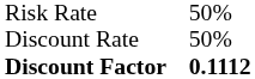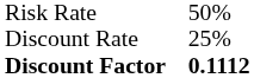Discount Rate | column 2: 50% -> 25%
